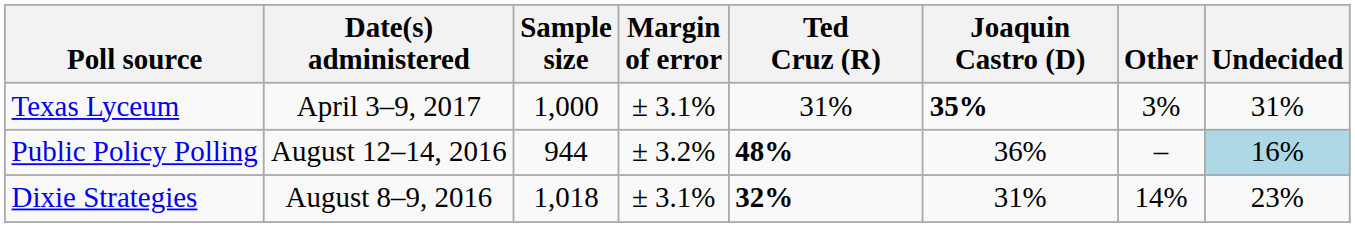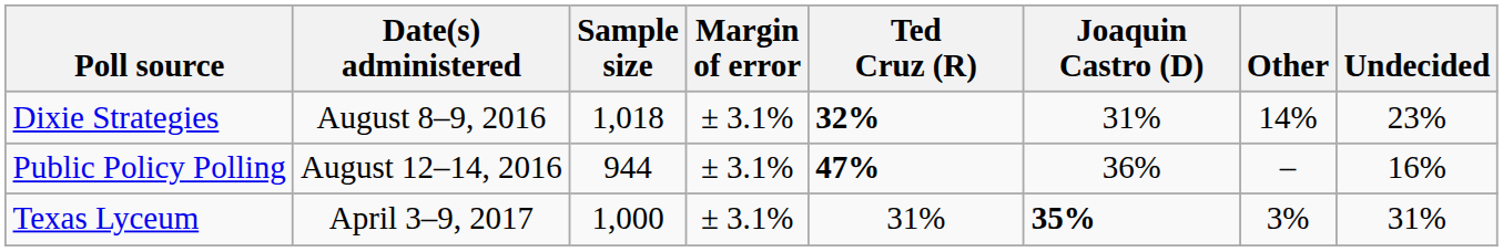rows swapped: Texas Lyceum <-> Dixie Strategies
Public Policy Polling | Margin of error: ± 3.2% -> ± 3.1%
Public Policy Polling | Ted Cruz (R): 48% -> 47%
Public Policy Polling | Undecided: lightblue background -> no background
